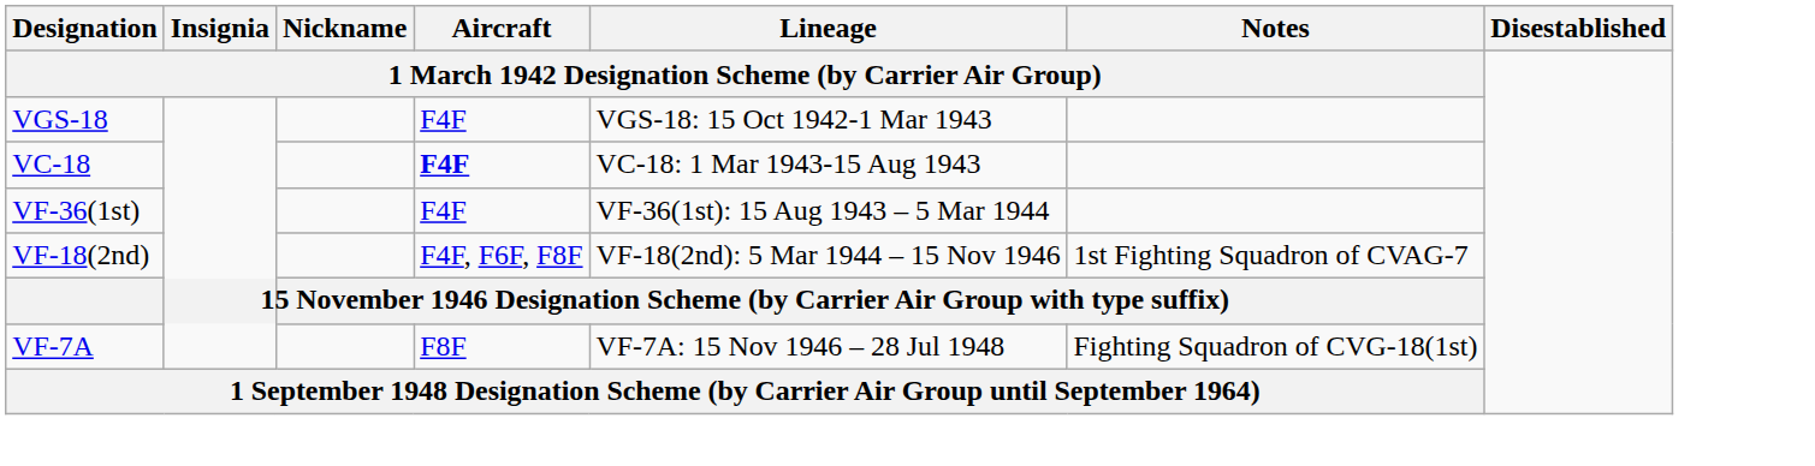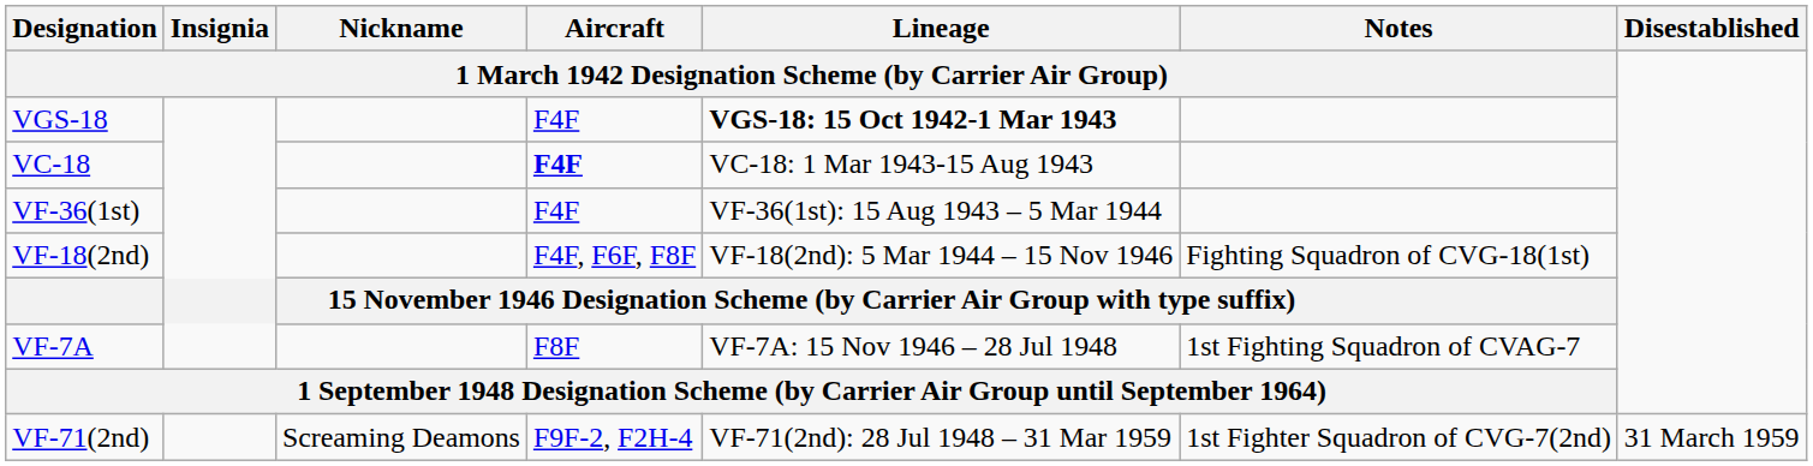VGS-18 | column 5: normal -> bold
VF-18(2nd) | column 6: 1st Fighting Squadron of CVAG-7 -> Fighting Squadron of CVG-18(1st)
VF-7A | column 6: Fighting Squadron of CVG-18(1st) -> 1st Fighting Squadron of CVAG-7
+ row: VF-71(2nd) | Screaming Deamons | F9F-2, F2H-4 | VF-71(2nd): 28 Jul 1948 – 31 Mar 1959 | 1st Fighter Squadron of CVG-7(2nd) | 31 March 1959
